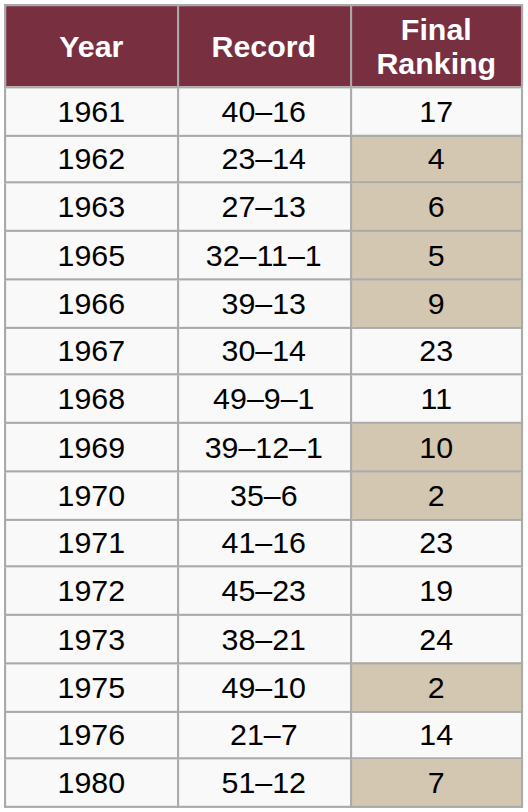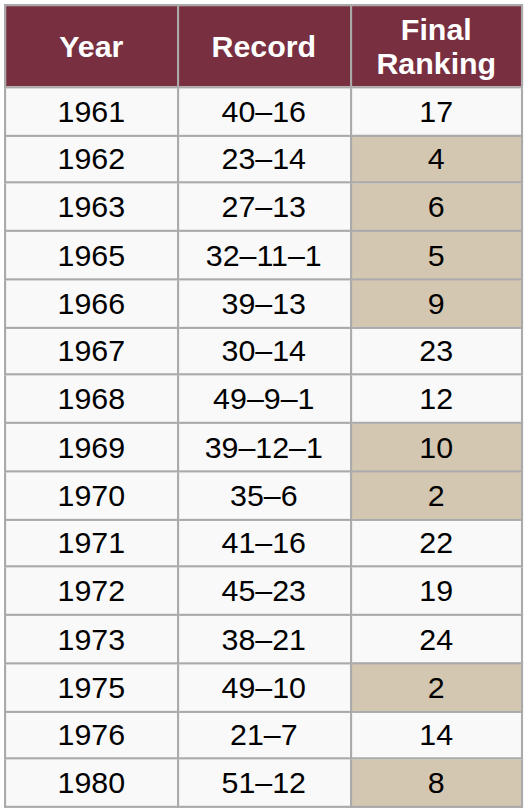1968 | Final Ranking: 11 -> 12
1971 | Final Ranking: 23 -> 22
1980 | Final Ranking: 7 -> 8
